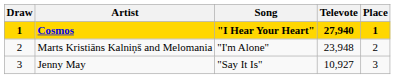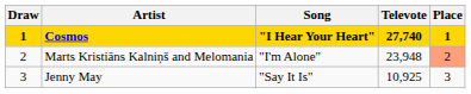Cosmos | Televote: 27,940 -> 27,740
Marts Kristiāns Kalniņš and Melomania | Place: no background -> lightsalmon background
Jenny May | Televote: 10,927 -> 10,925
